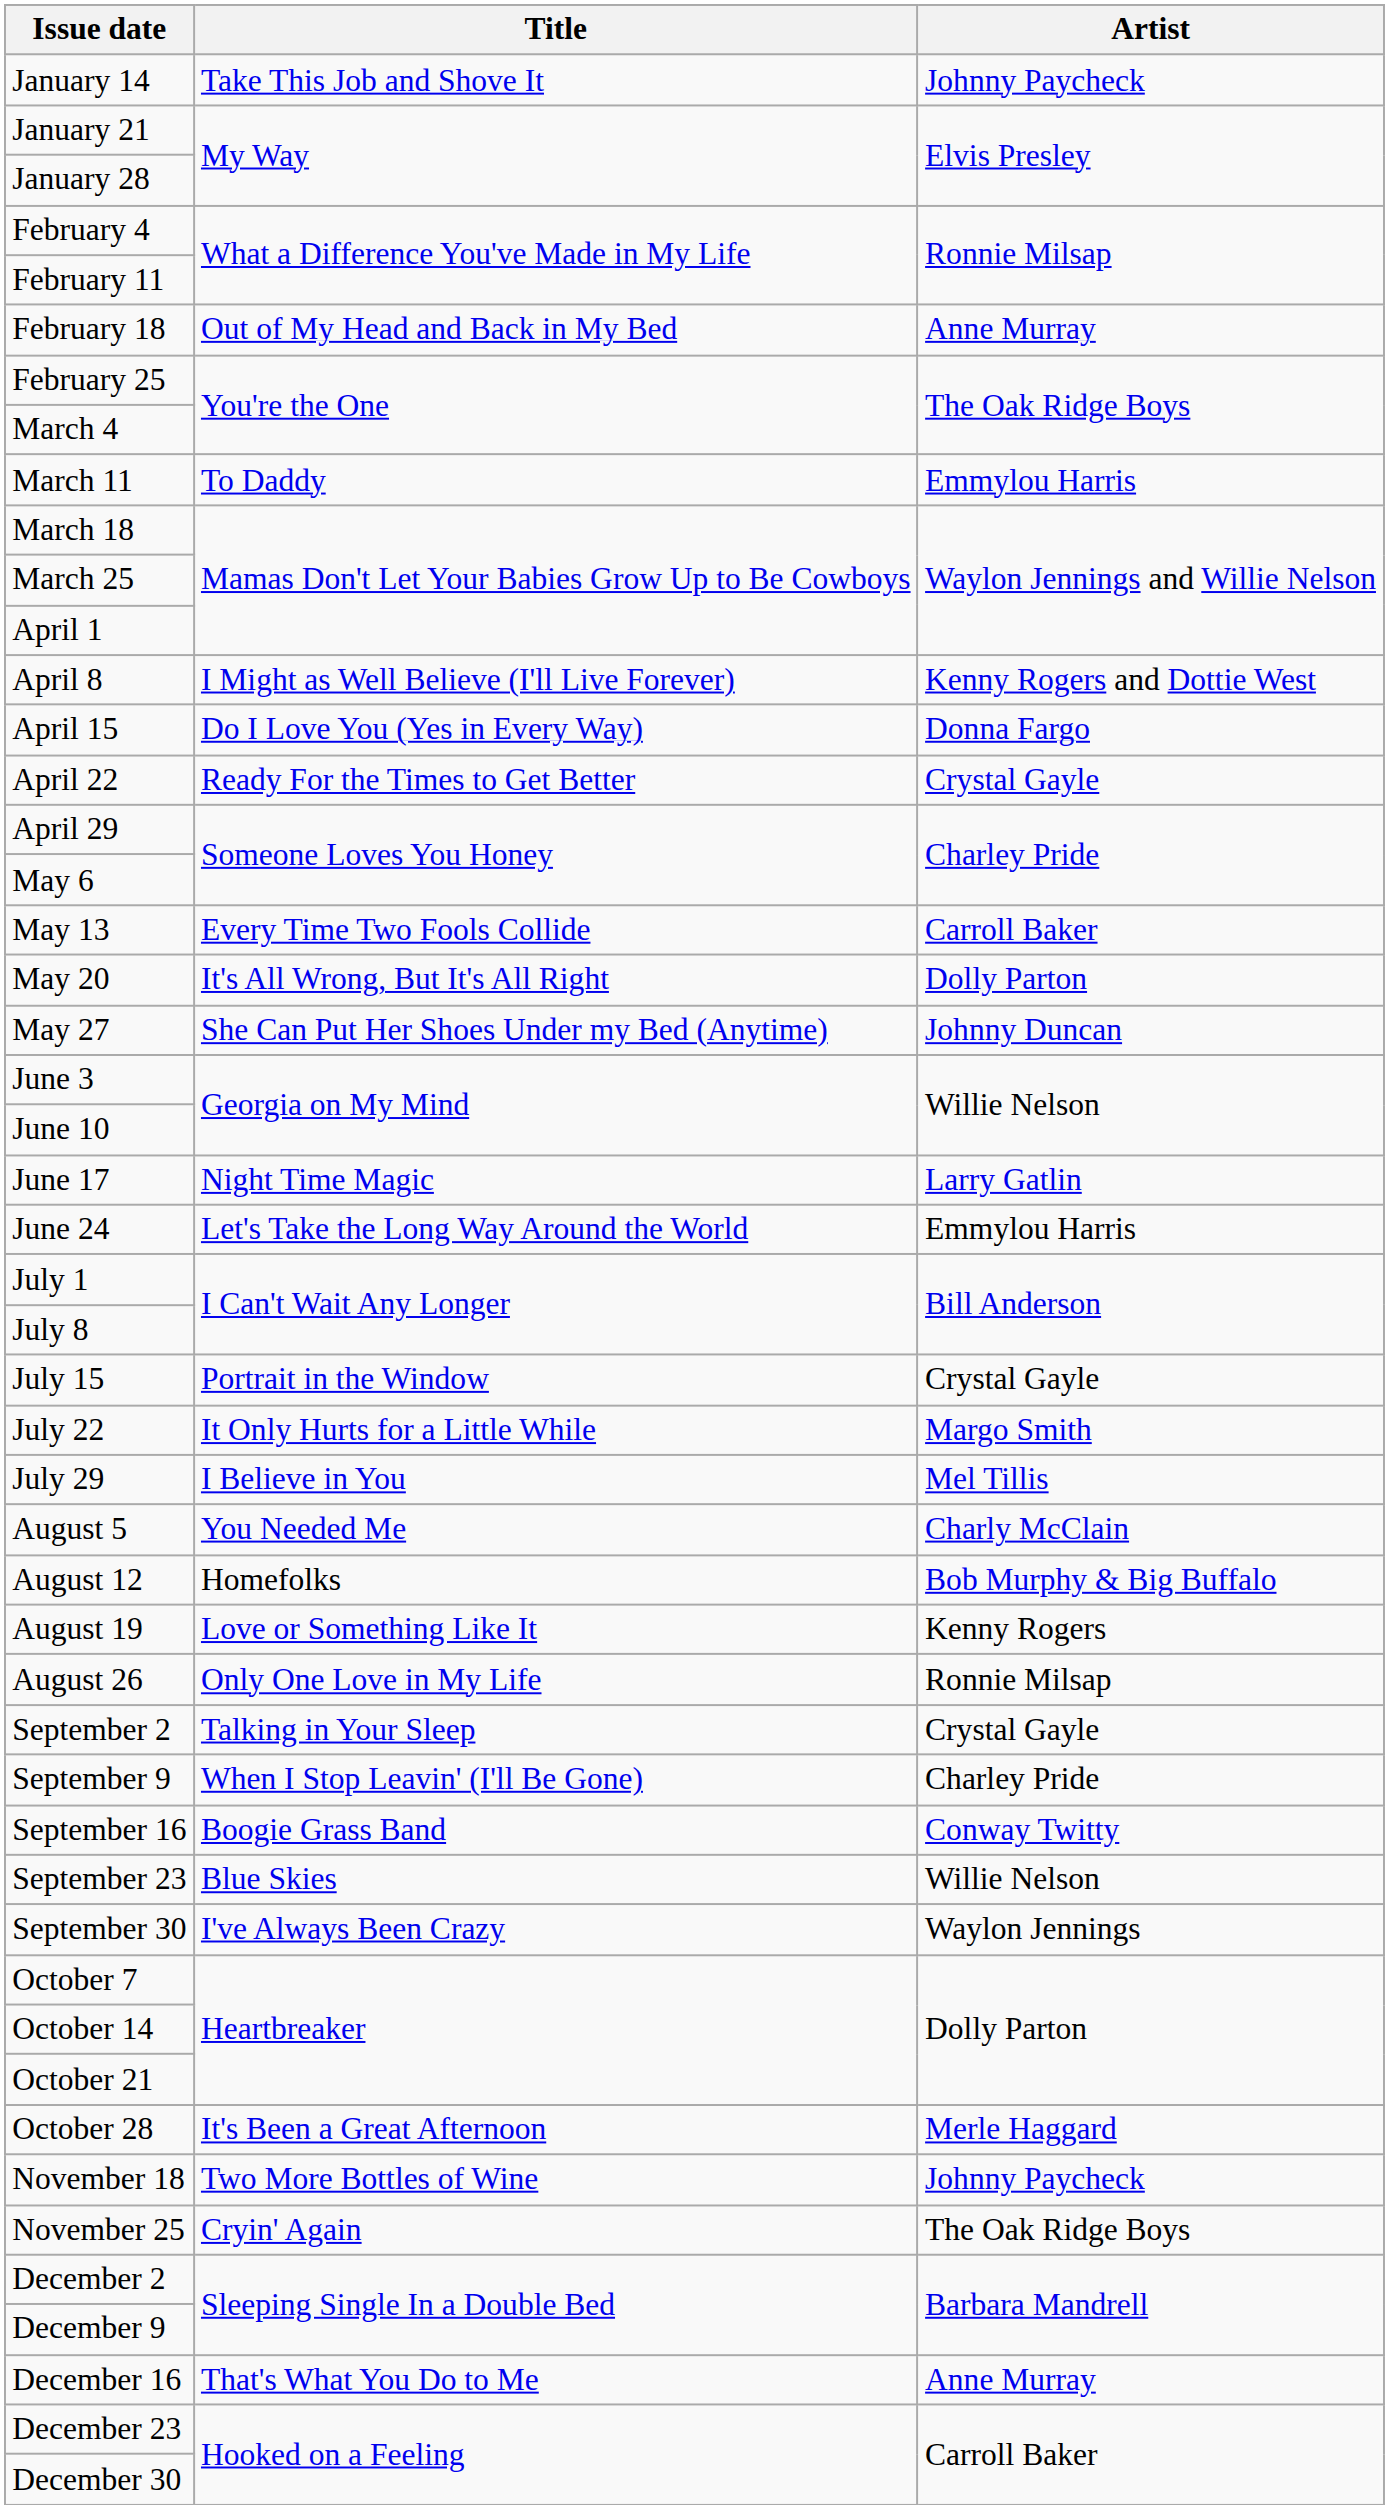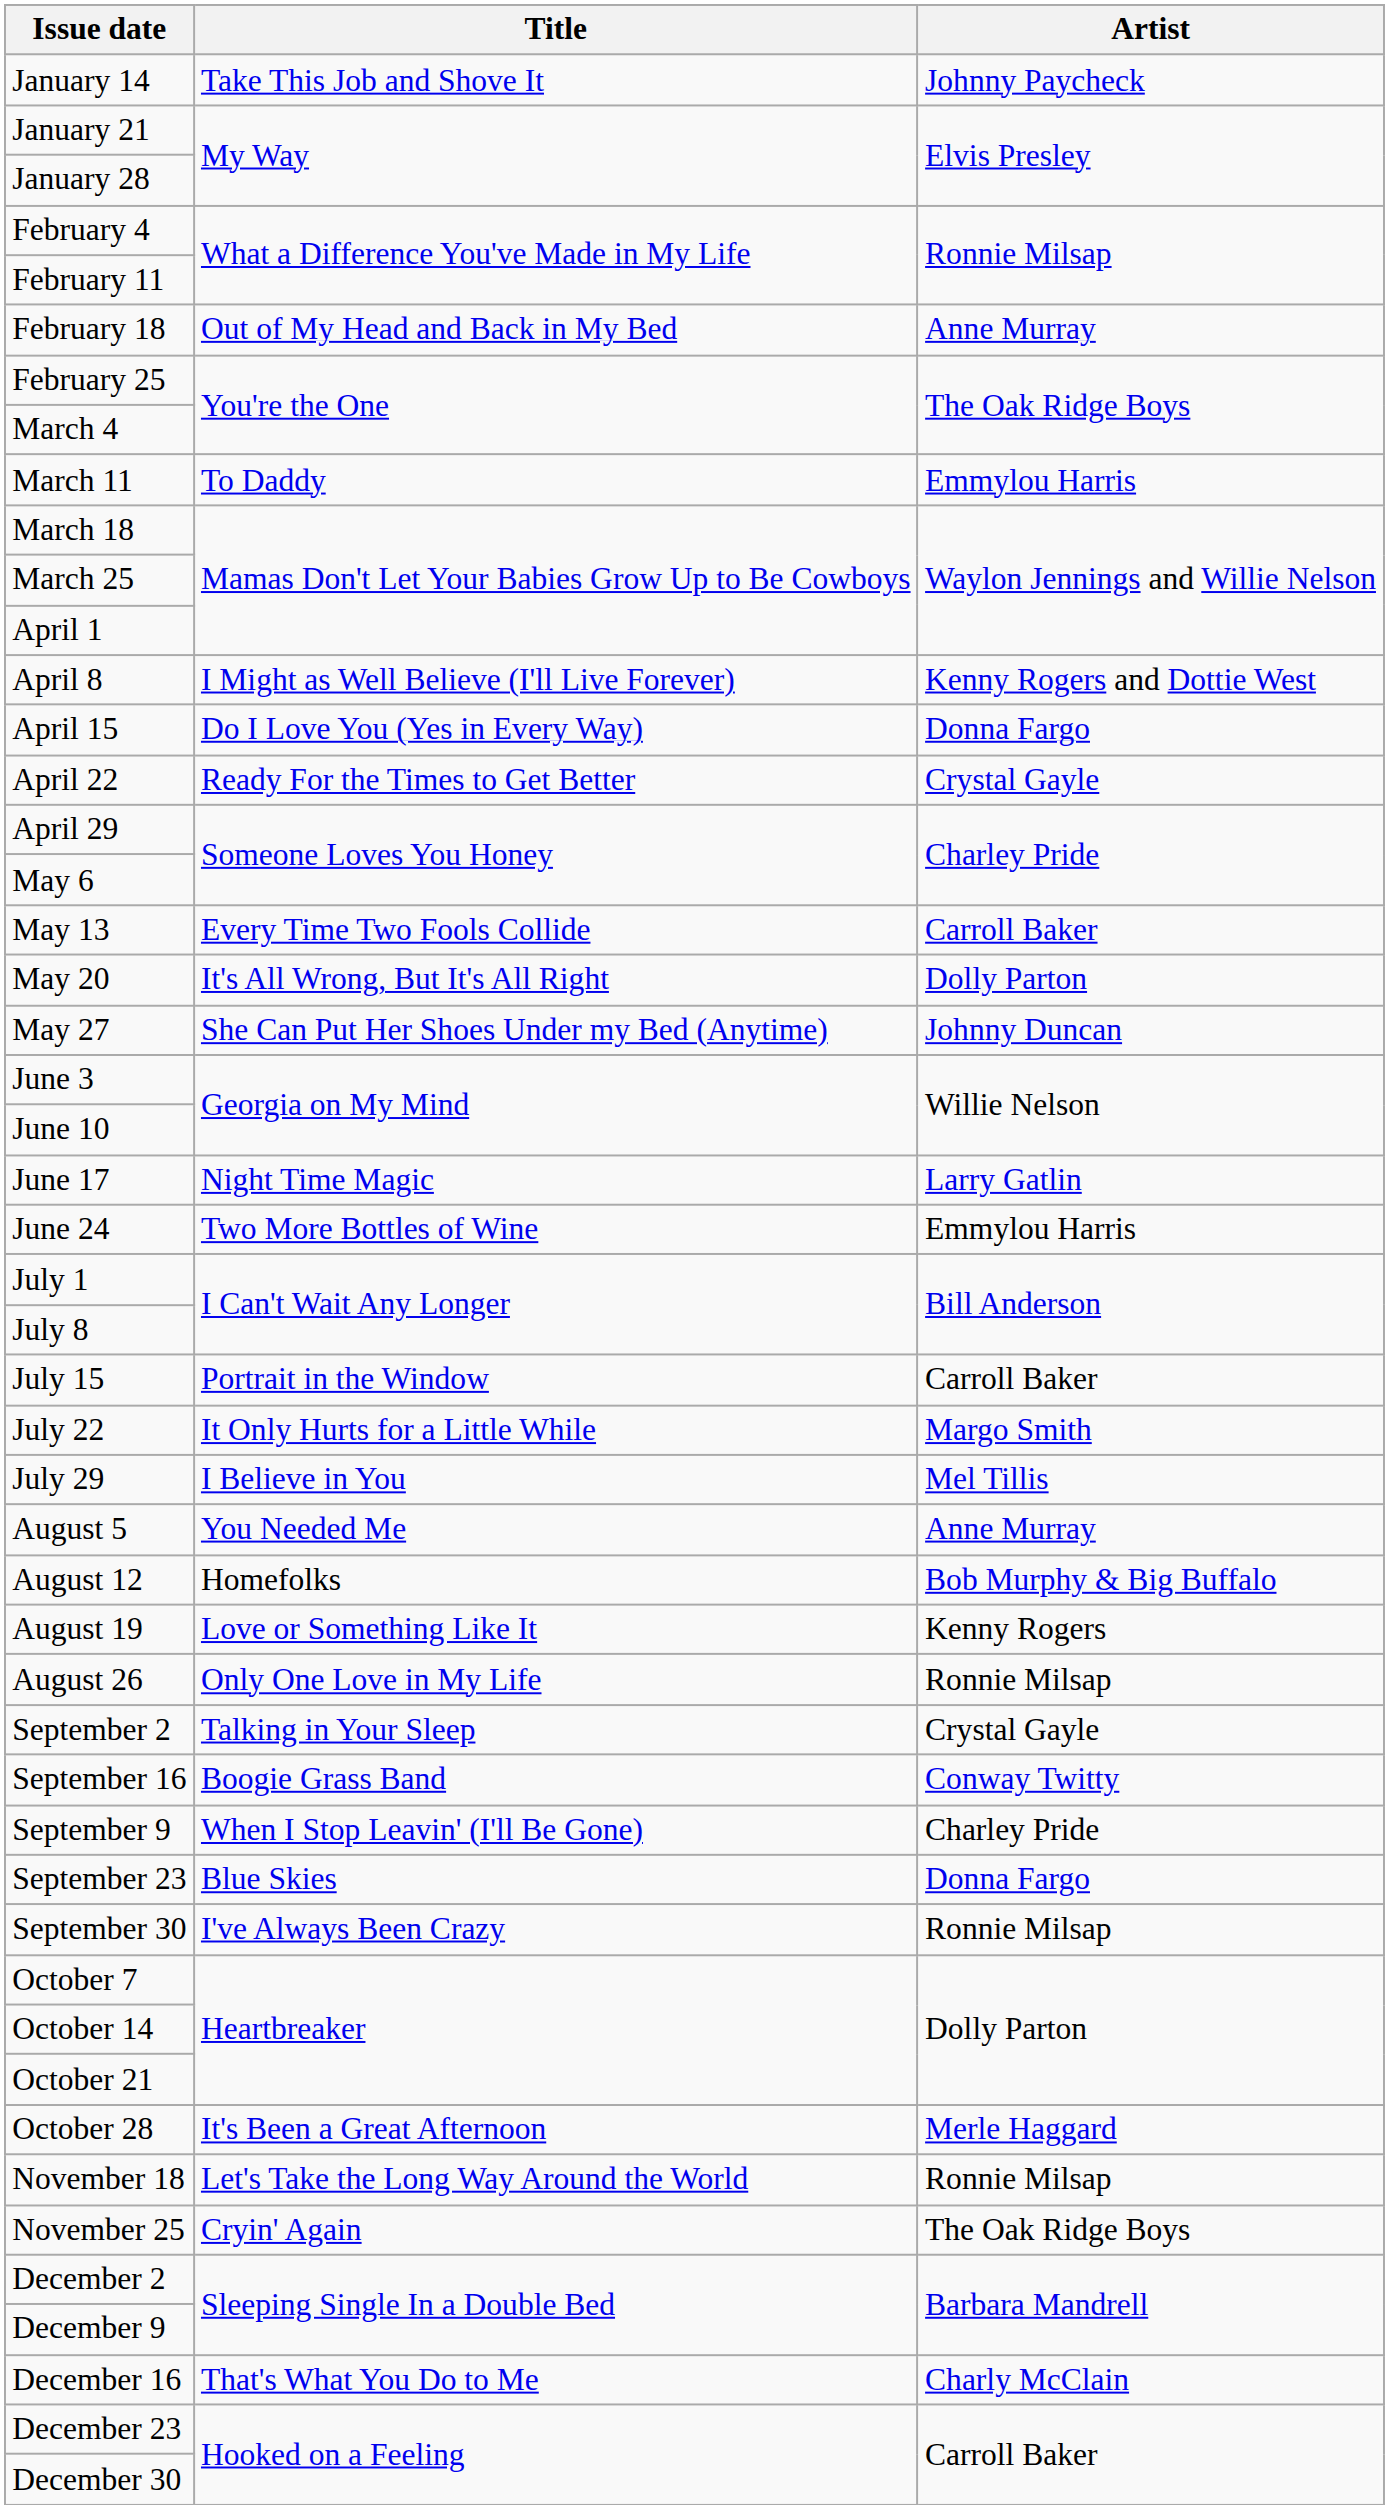June 24 | Title: Let's Take the Long Way Around the World -> Two More Bottles of Wine
July 15 | Artist: Crystal Gayle -> Carroll Baker
August 5 | Artist: Charly McClain -> Anne Murray
rows swapped: September 9 <-> September 16
September 23 | Artist: Willie Nelson -> Donna Fargo
September 30 | Artist: Waylon Jennings -> Ronnie Milsap
November 18 | Title: Two More Bottles of Wine -> Let's Take the Long Way Around the World
November 18 | Artist: Johnny Paycheck -> Ronnie Milsap
December 16 | Artist: Anne Murray -> Charly McClain
